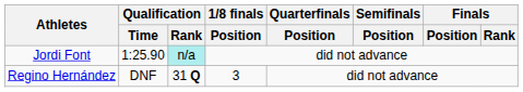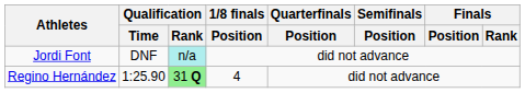Jordi Font | Qualification / Time: 1:25.90 -> DNF
Regino Hernández | Qualification / Time: DNF -> 1:25.90
Regino Hernández | Qualification / Rank: no background -> lightgreen background
Regino Hernández | 1/8 finals / Position: 3 -> 4
